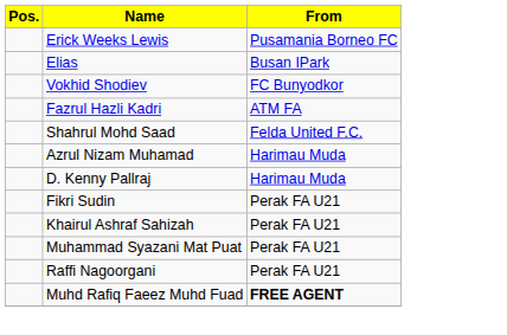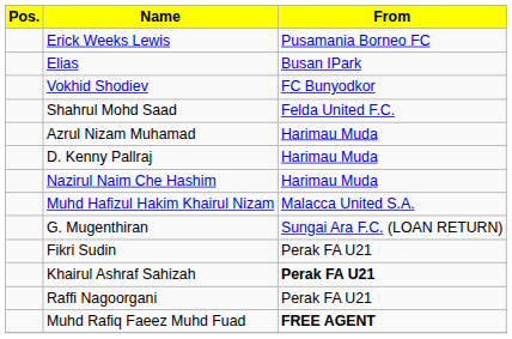- row: Fazrul Hazli Kadri | ATM FA
+ row: Nazirul Naim Che Hashim | Harimau Muda
+ row: Muhd Hafizul Hakim Khairul Nizam | Malacca United S.A.
+ row: G. Mugenthiran | Sungai Ara F.C. (LOAN RETURN)
Khairul Ashraf Sahizah | From: normal -> bold
- row: Muhammad Syazani Mat Puat | Perak FA U21
